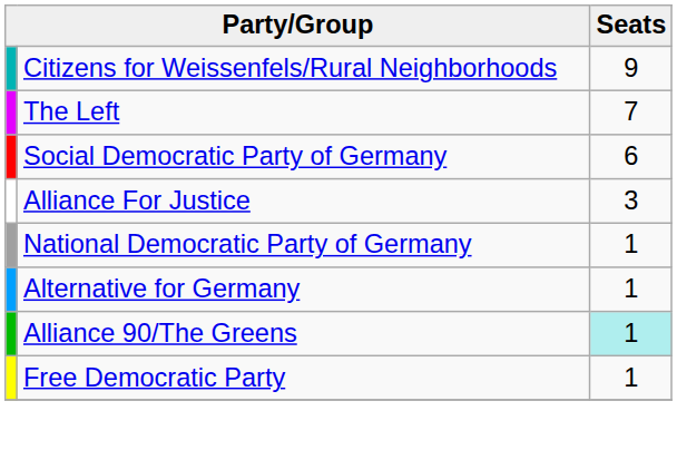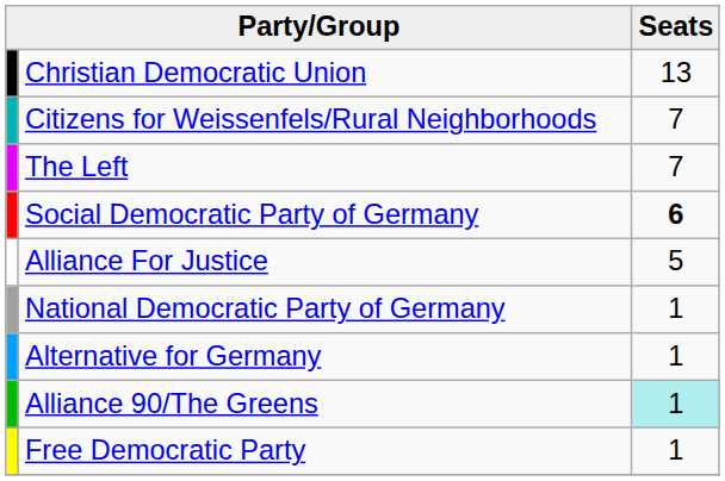+ row: Christian Democratic Union | 13
Citizens for Weissenfels/Rural Neighborhoods | Seats: 9 -> 7
Social Democratic Party of Germany | Seats: normal -> bold
Alliance For Justice | Seats: 3 -> 5
